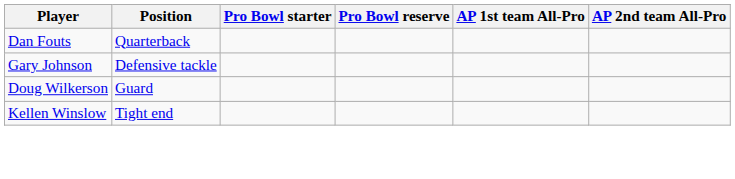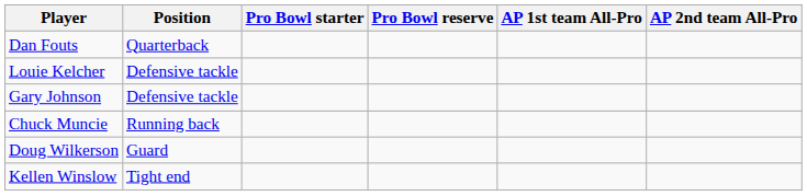+ row: Louie Kelcher | Defensive tackle
+ row: Chuck Muncie | Running back
